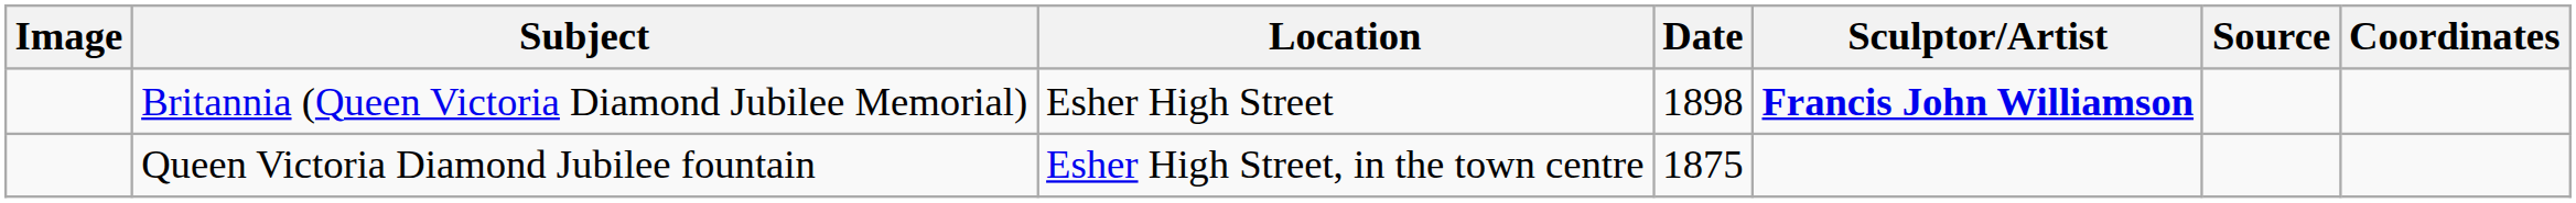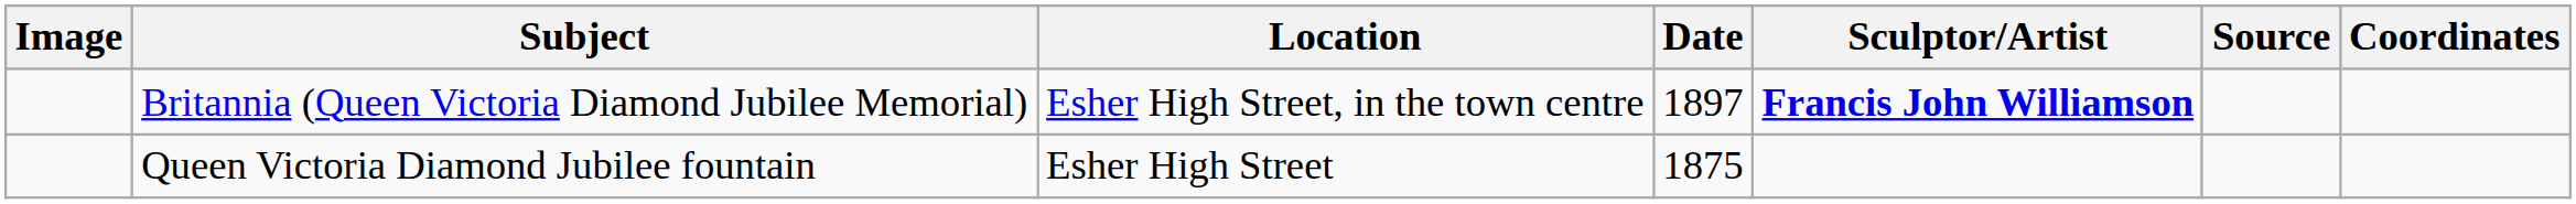Britannia (Queen Victoria Diamond Jubilee Memorial) | Location: Esher High Street -> Esher High Street, in the town centre
Britannia (Queen Victoria Diamond Jubilee Memorial) | Date: 1898 -> 1897
Queen Victoria Diamond Jubilee fountain | Location: Esher High Street, in the town centre -> Esher High Street
